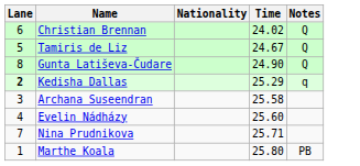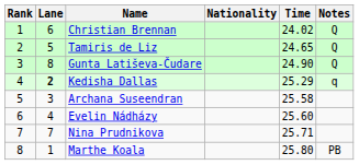+ column: Rank | 1 | 2 | 3 | 4 | 5 | 6 | 7 | 8
Tamiris de Liz | Time: 24.67 -> 24.65
